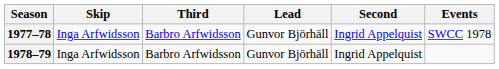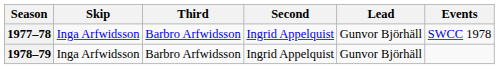columns swapped: Second <-> Lead
